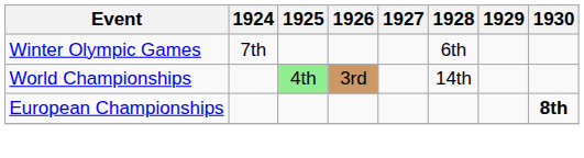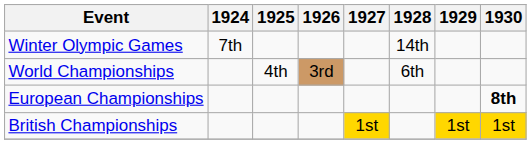Winter Olympic Games | 1928: 6th -> 14th
World Championships | 1925: lightgreen background -> no background
World Championships | 1928: 14th -> 6th
+ row: British Championships | 1st | 1st | 1st
